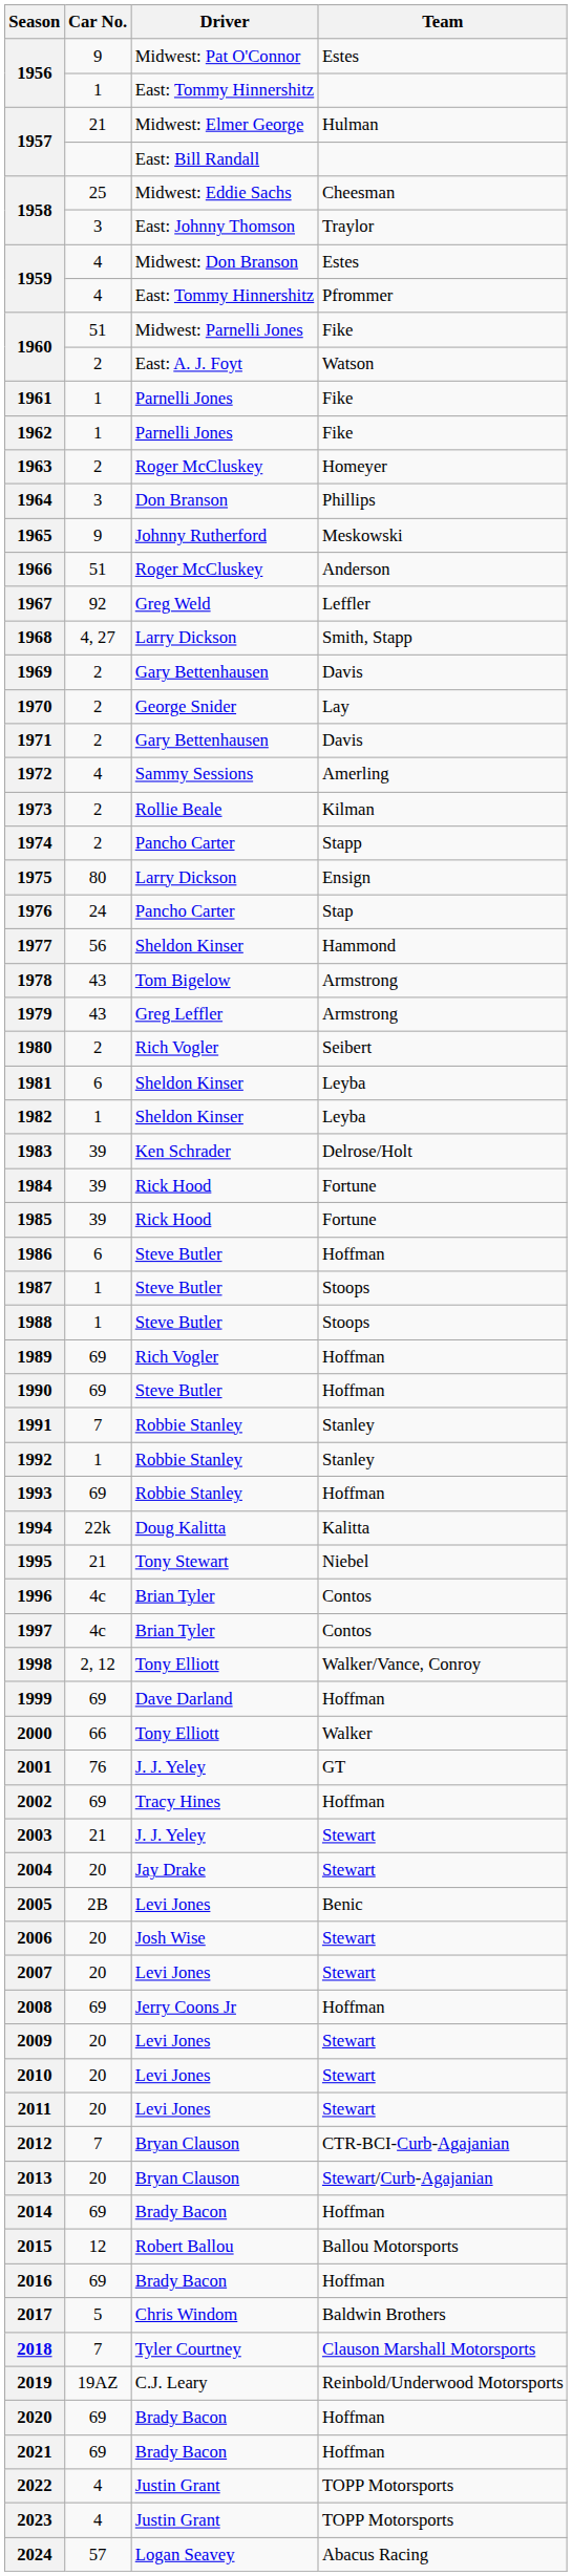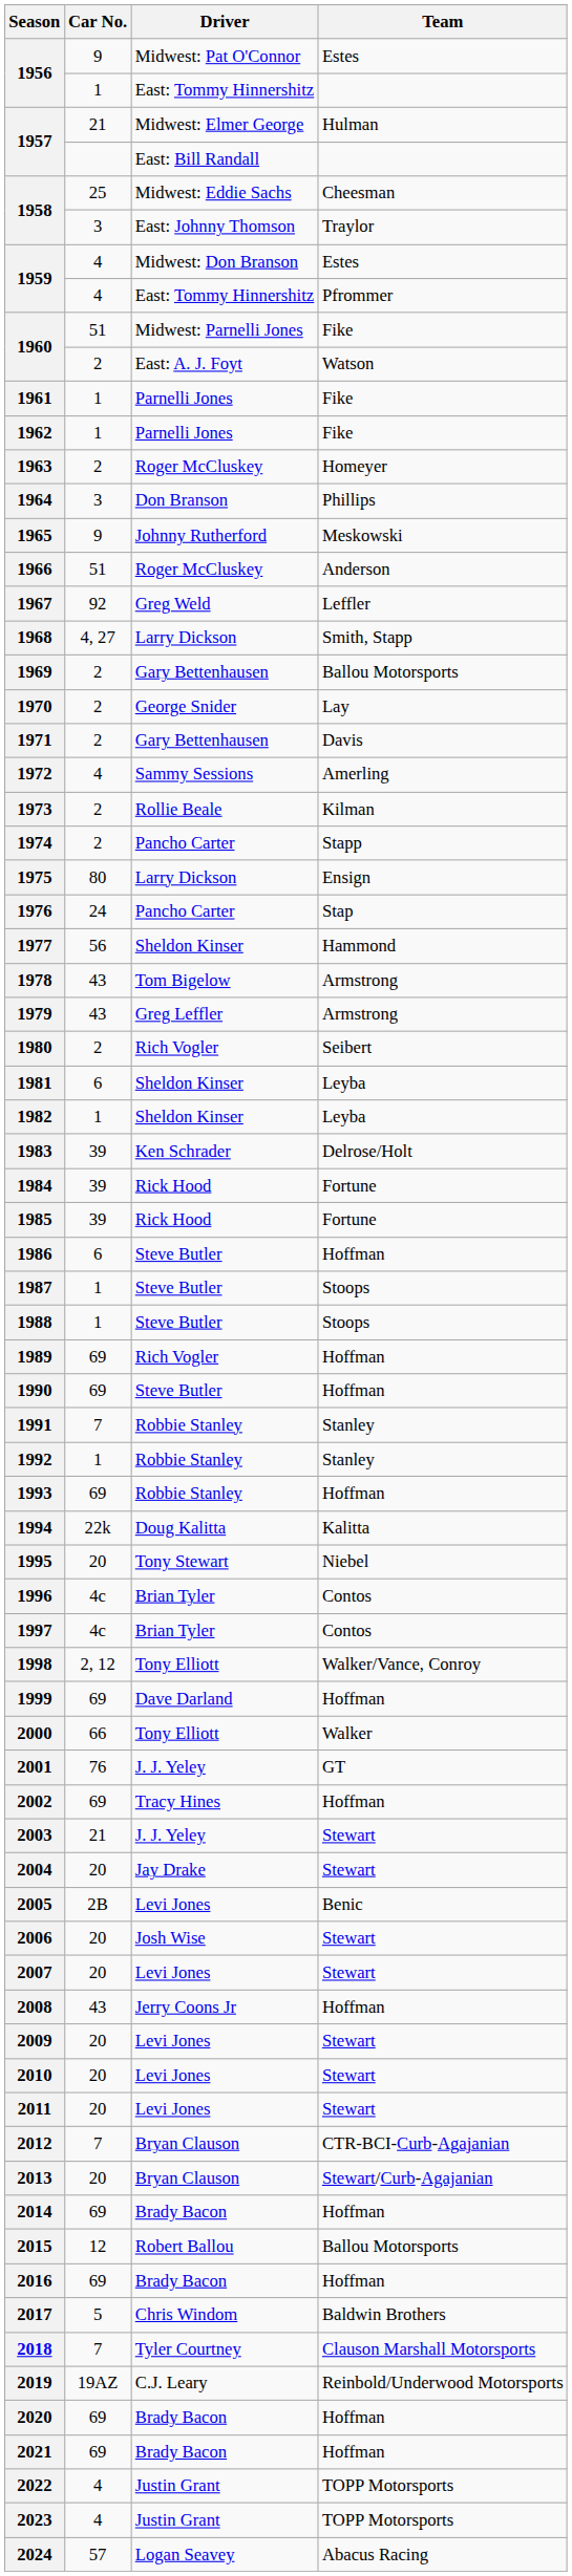1969 | Team: Davis -> Ballou Motorsports
1995 | Car No.: 21 -> 20
2008 | Car No.: 69 -> 43
